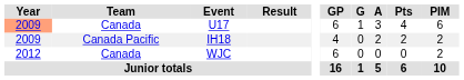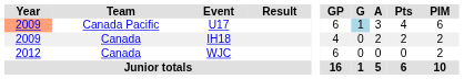U17 | Team: Canada -> Canada Pacific
U17 | G: no background -> lightblue background
IH18 | Team: Canada Pacific -> Canada
